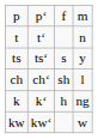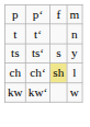ch | column 3: no background -> khaki background
- row: k | k‘ | h | ng
